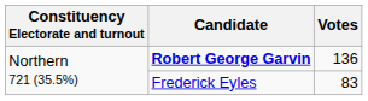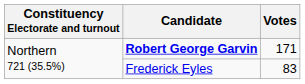Robert George Garvin | Votes: 136 -> 171
